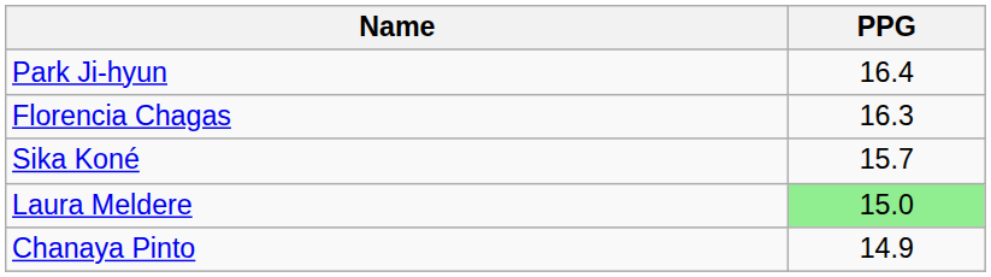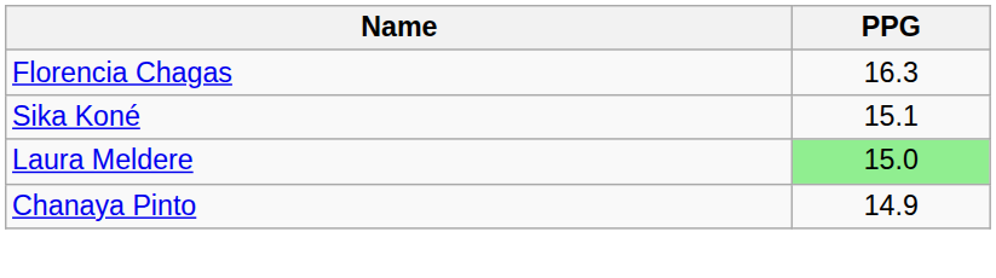- row: Park Ji-hyun | 16.4
Sika Koné | PPG: 15.7 -> 15.1
